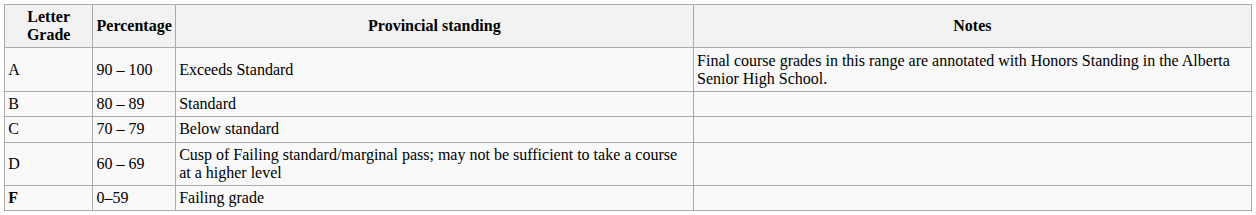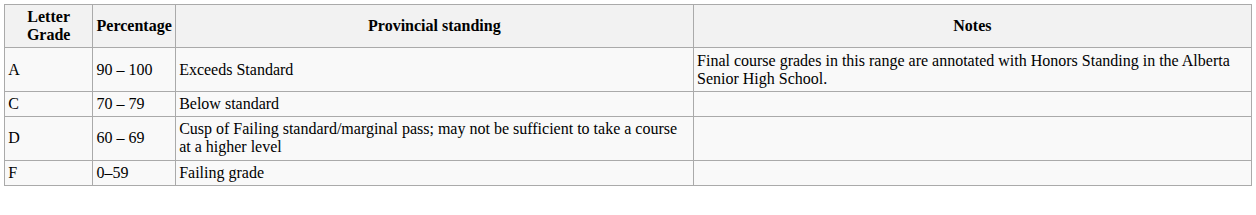- row: B | 80 – 89 | Standard
Failing grade | Letter Grade: bold -> normal
